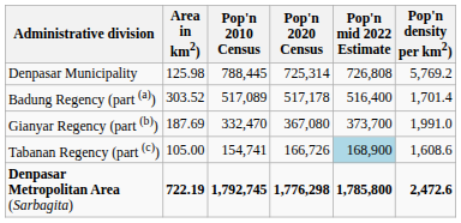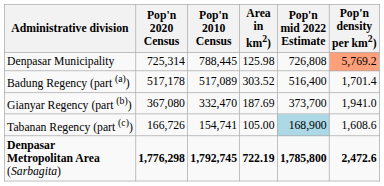columns swapped: Area in km2) <-> Pop'n 2020 Census
Denpasar Municipality | Pop'n density per km2): no background -> lightsalmon background
Gianyar Regency (part (b)) | Pop'n density per km2): 1,991.0 -> 1,941.0
